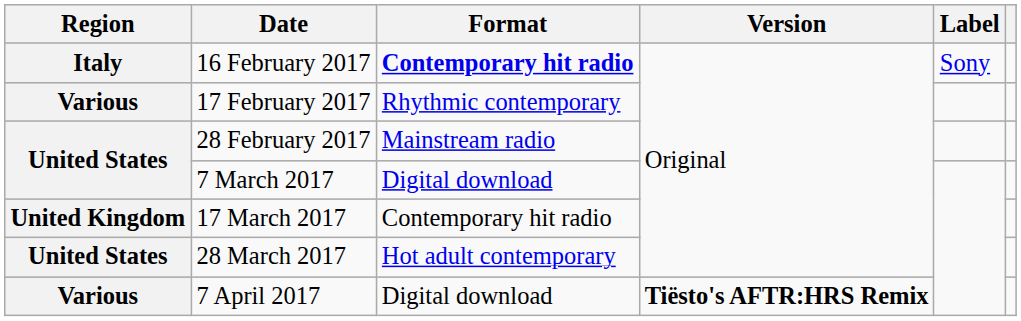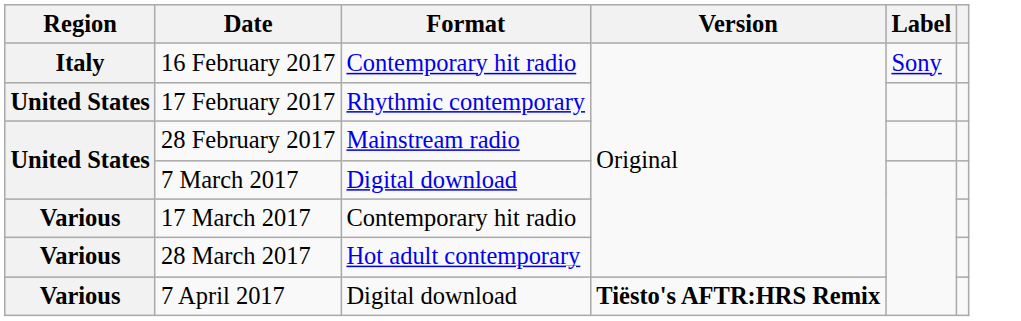16 February 2017 | Format: bold -> normal
17 February 2017 | Region: Various -> United States
17 March 2017 | Region: United Kingdom -> Various
28 March 2017 | Region: United States -> Various
